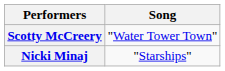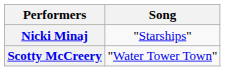rows swapped: Nicki Minaj <-> Scotty McCreery
